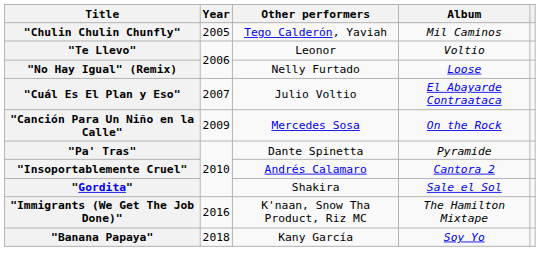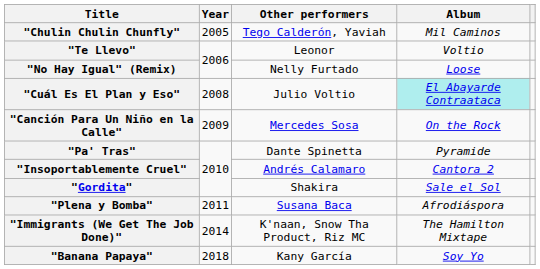"Cuál Es El Plan y Eso" | Year: 2007 -> 2008
"Cuál Es El Plan y Eso" | Album: no background -> paleturquoise background
+ row: "Plena y Bomba" | 2011 | Susana Baca | Afrodiáspora
"Immigrants (We Get The Job Done)" | Year: 2016 -> 2014
